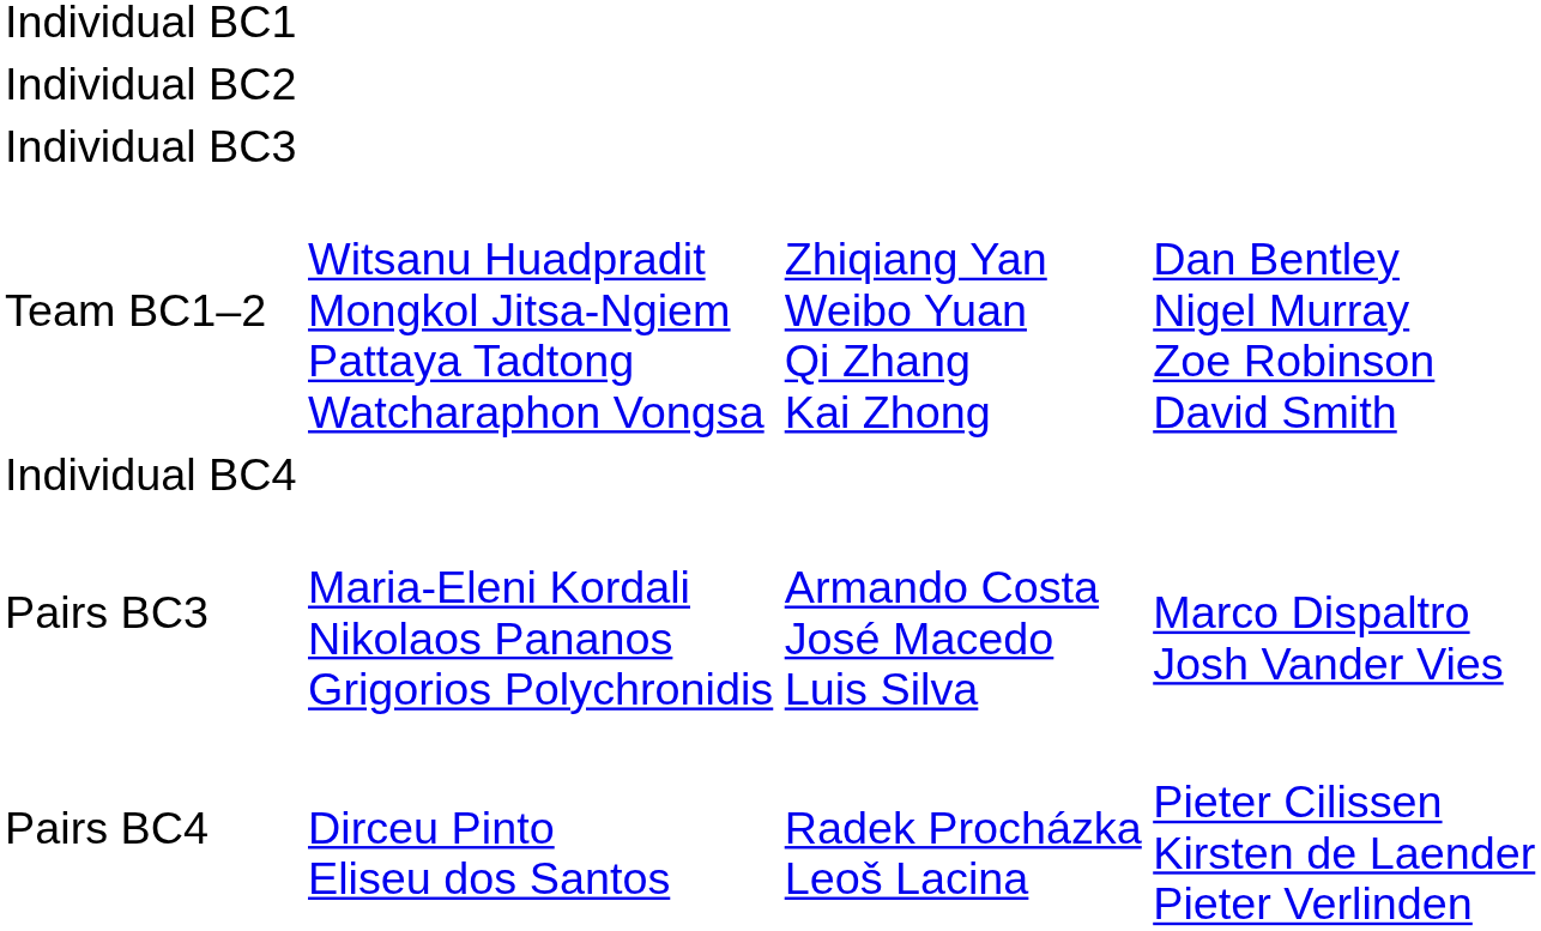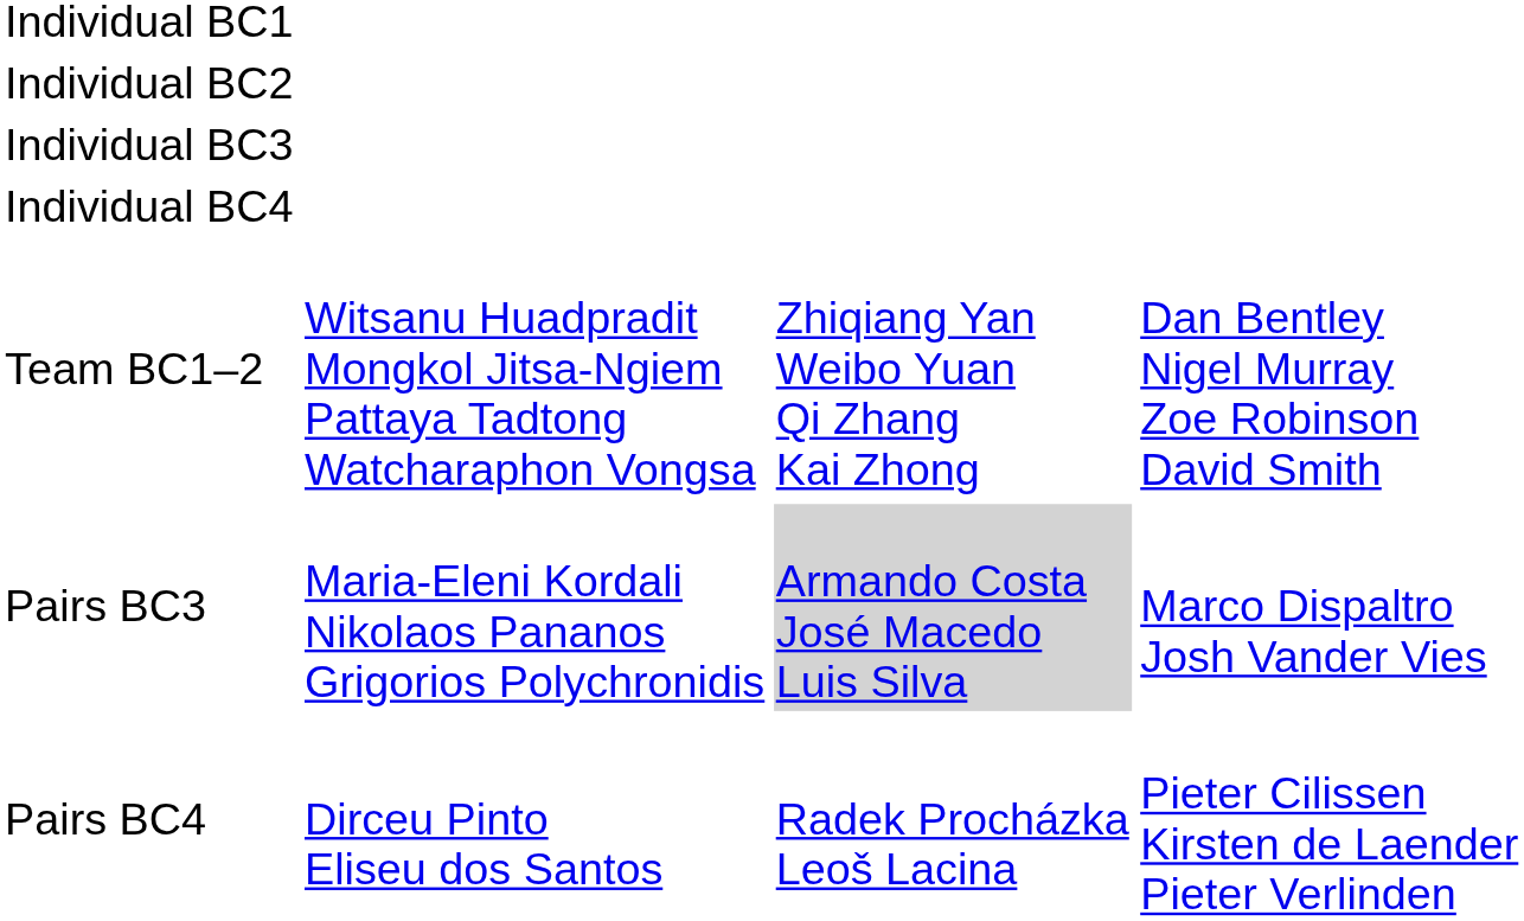rows swapped: Individual BC4 <-> Team BC1–2
Pairs BC3 | column 3: no background -> lightgrey background
